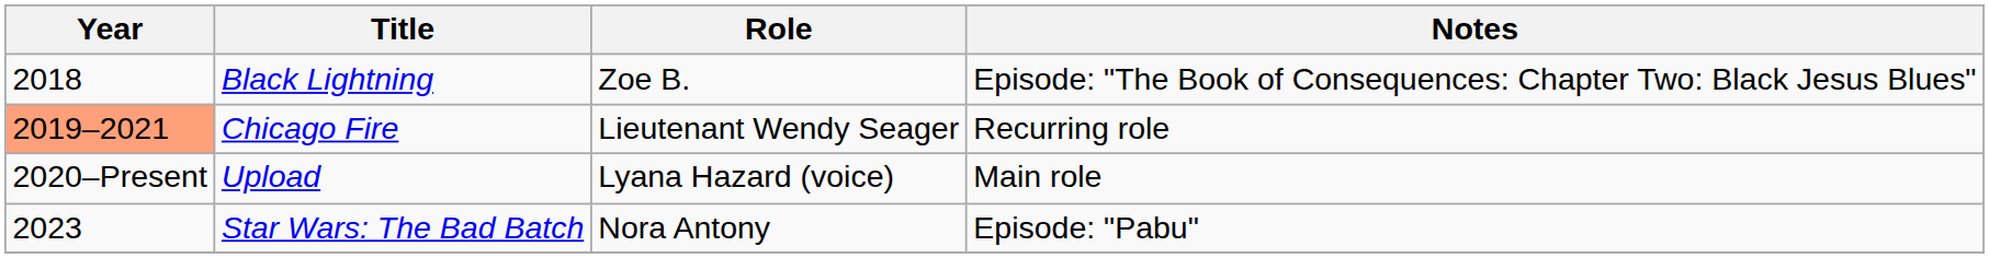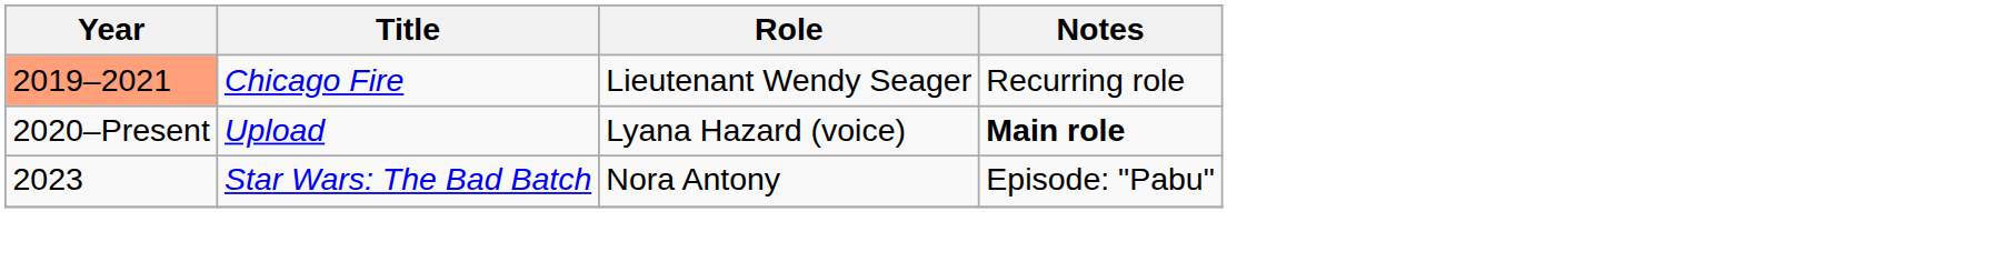- row: 2018 | Black Lightning | Zoe B. | Episode: "The Book of Consequences: Chapter Two: Black Jesus Blues"
Upload | Notes: normal -> bold
